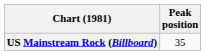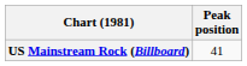US Mainstream Rock (Billboard) | Peak position: 35 -> 41
